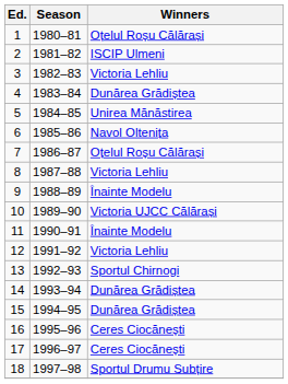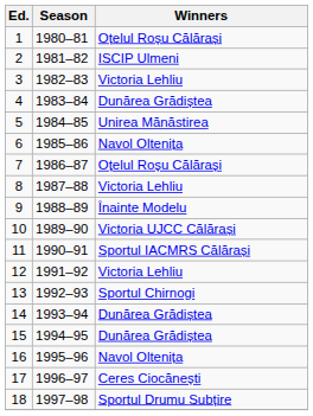11 | Winners: Înainte Modelu -> Sportul IACMRS Călărași
16 | Winners: Ceres Ciocănești -> Navol Oltenița
